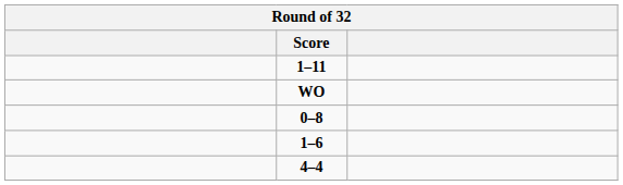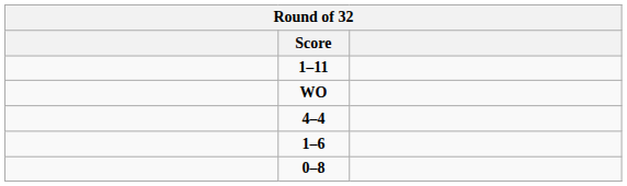rows swapped: 0–8 <-> 4–4
